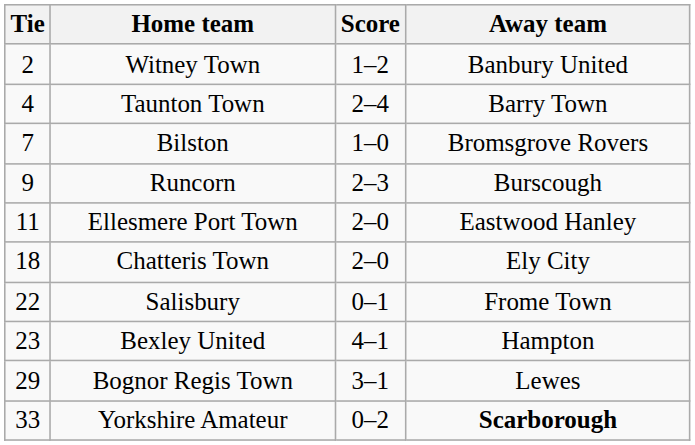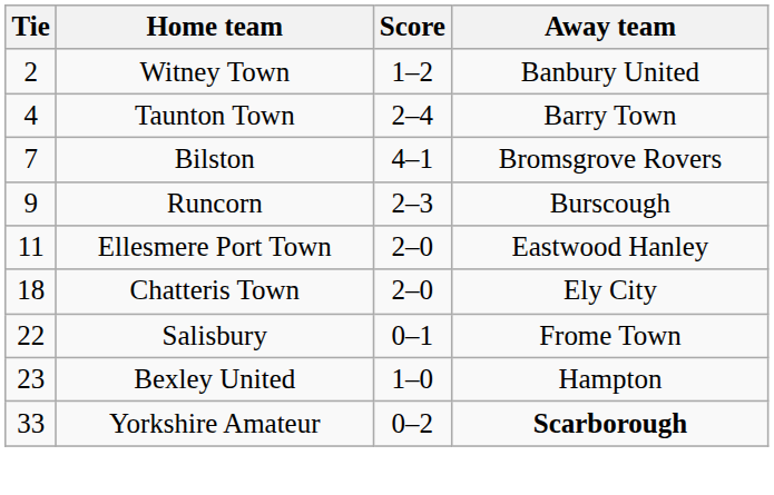Bilston | Score: 1–0 -> 4–1
Bexley United | Score: 4–1 -> 1–0
- row: 29 | Bognor Regis Town | 3–1 | Lewes
